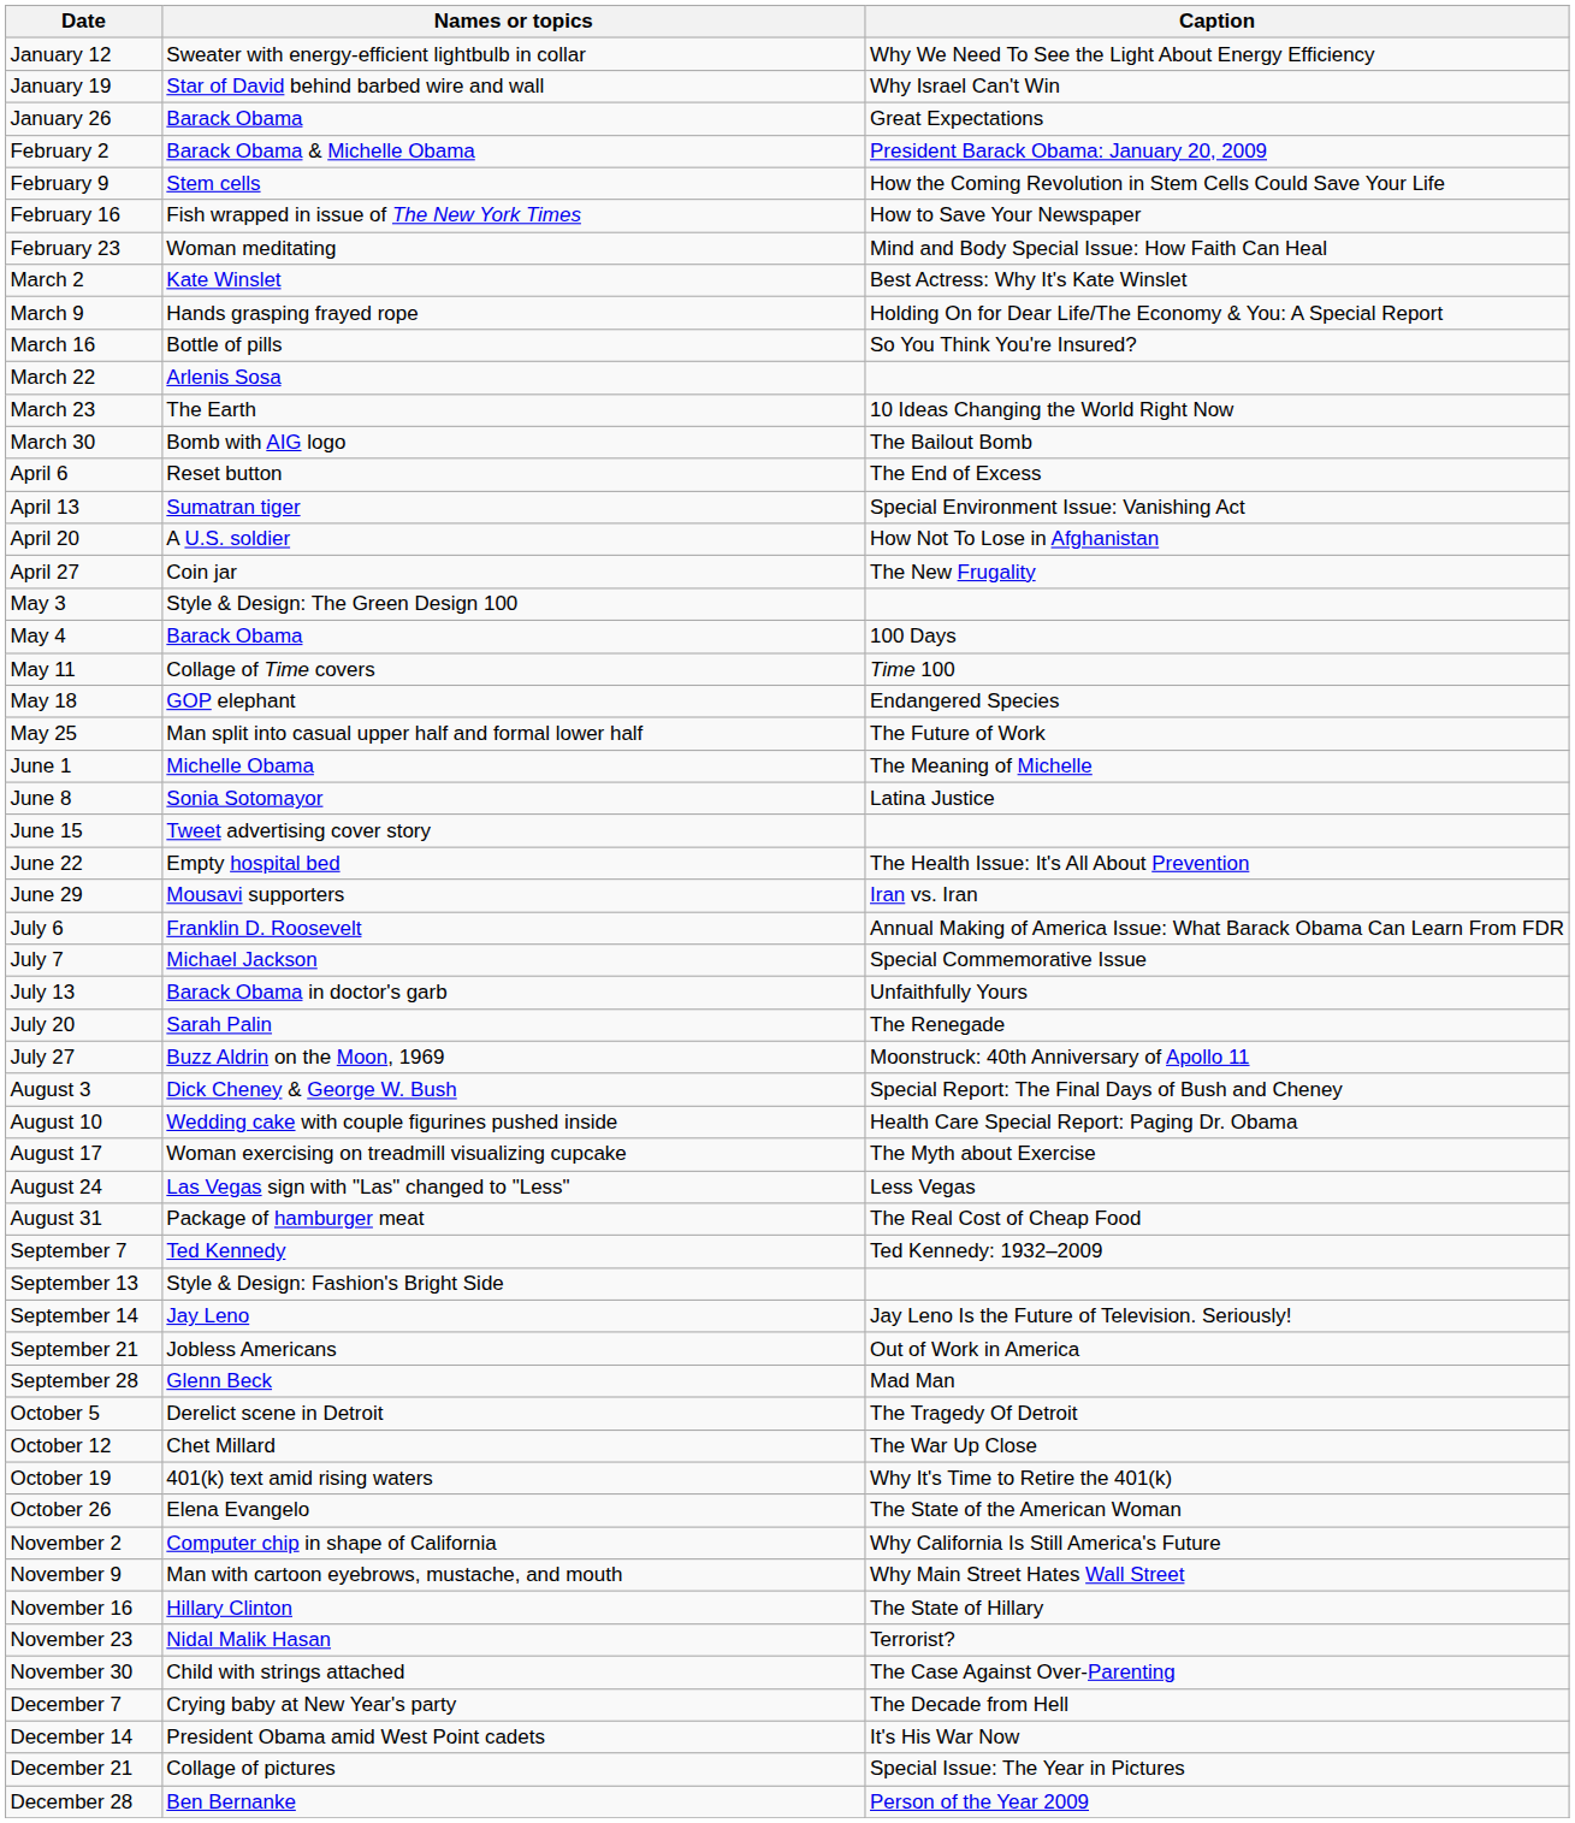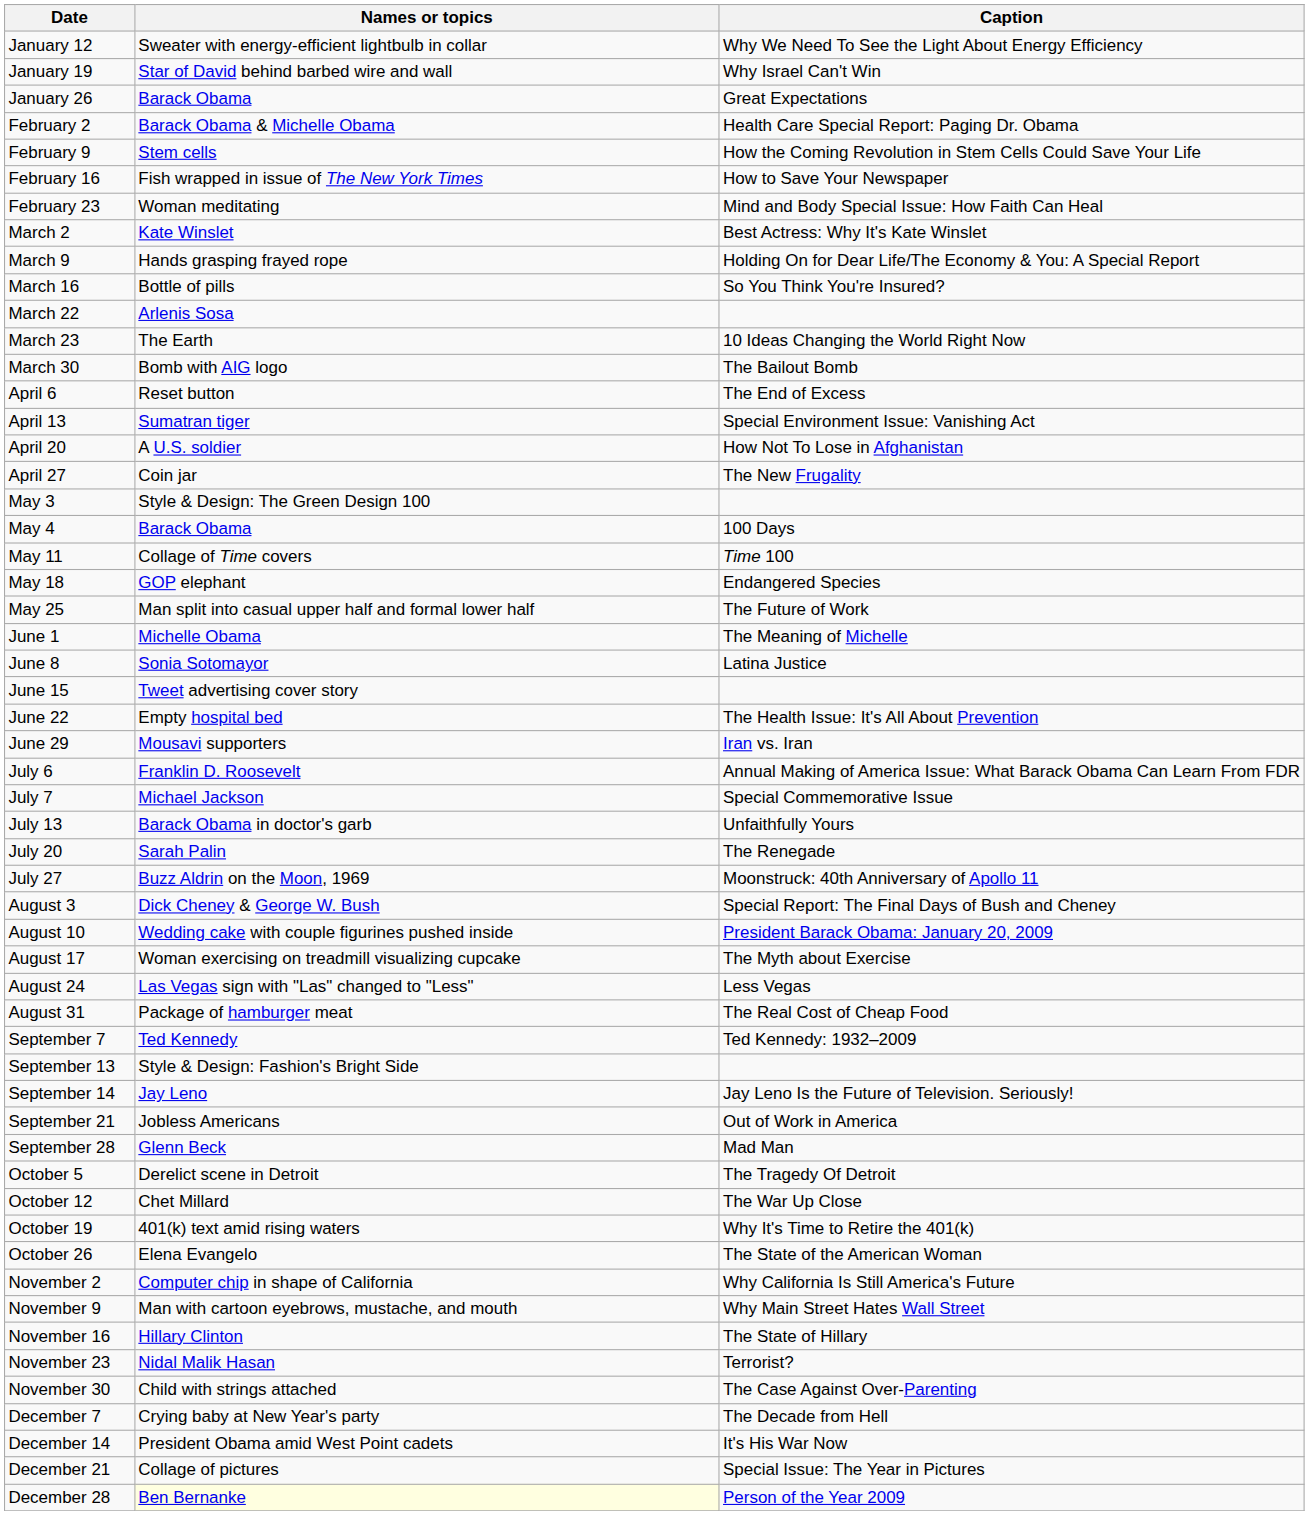February 2 | Caption: President Barack Obama: January 20, 2009 -> Health Care Special Report: Paging Dr. Obama
August 10 | Caption: Health Care Special Report: Paging Dr. Obama -> President Barack Obama: January 20, 2009
December 28 | Names or topics: no background -> lightyellow background
